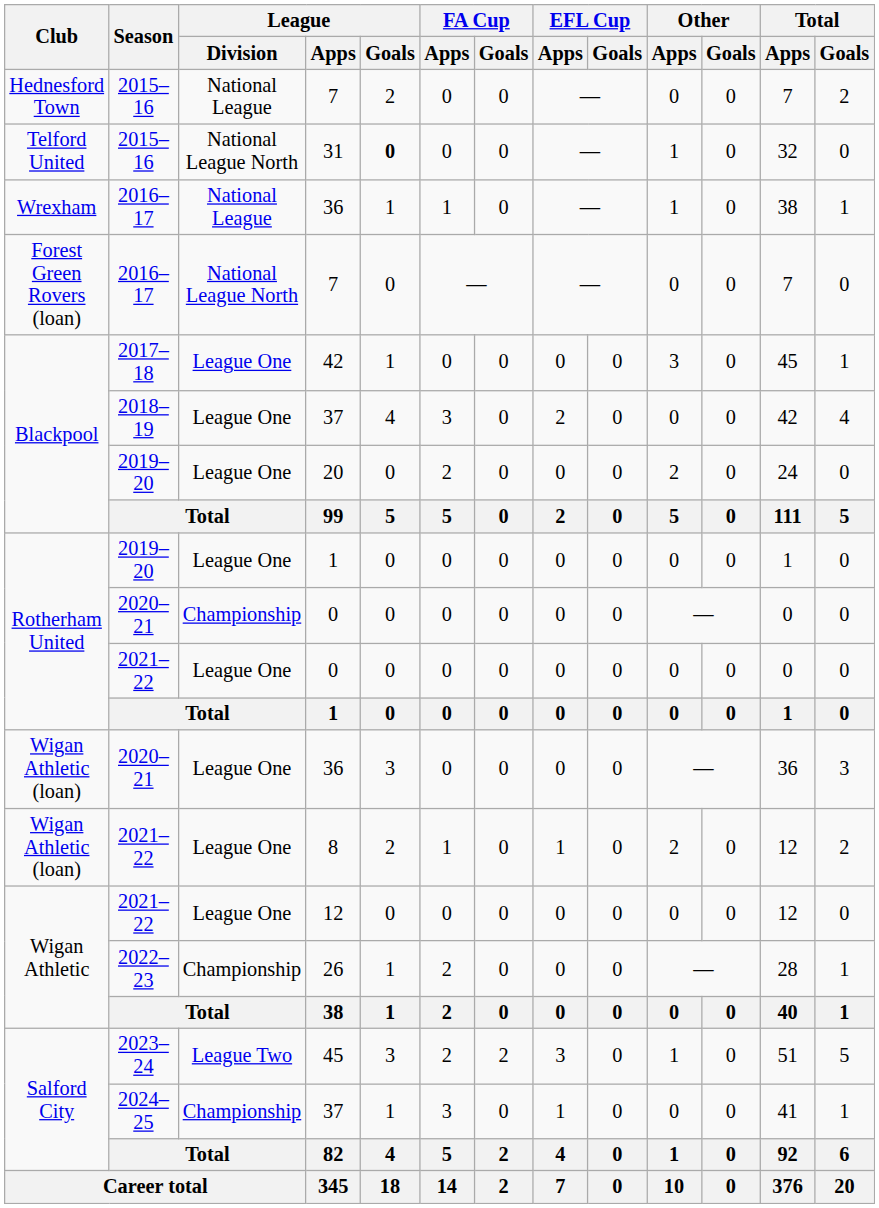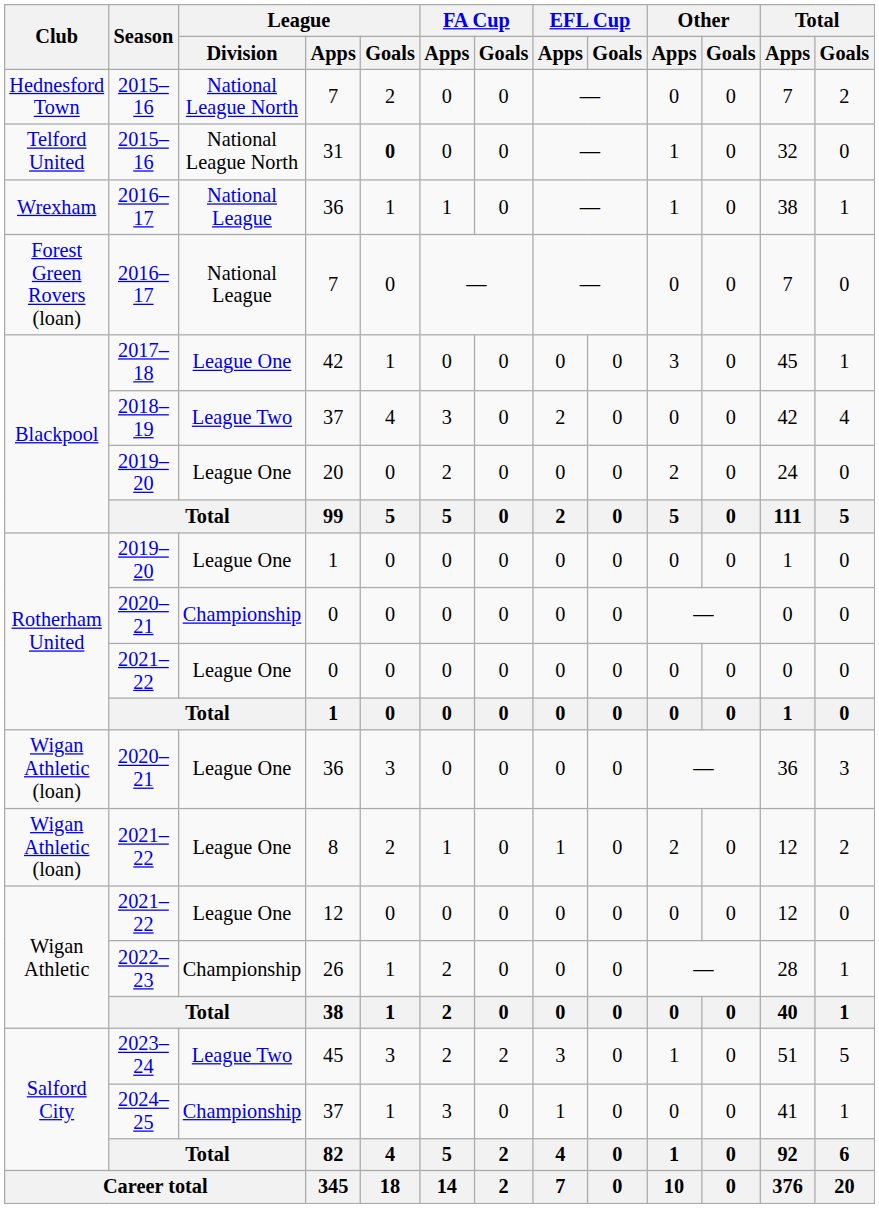2015–16 / 7 | League / Division: National League -> National League North
2016–17 / 7 | League / Division: National League North -> National League
2018–19 / 37 | League / Division: League One -> League Two
